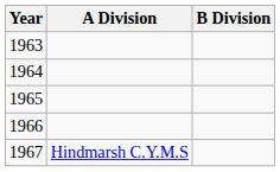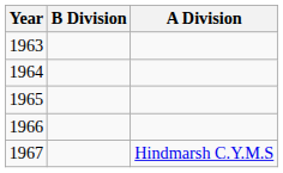columns swapped: A Division <-> B Division
